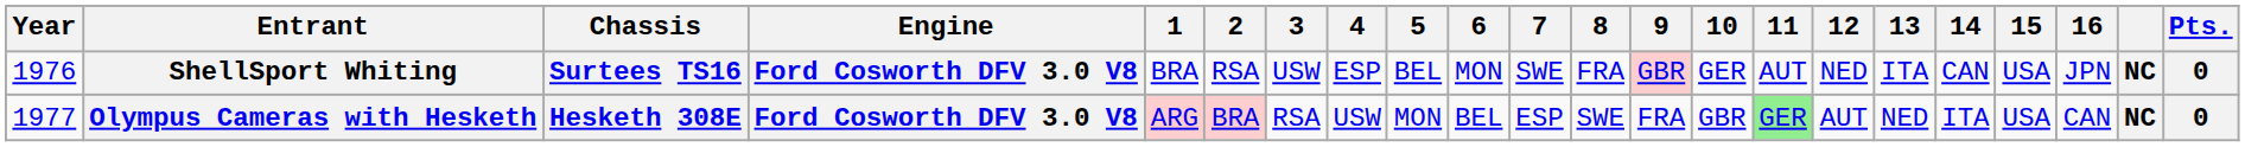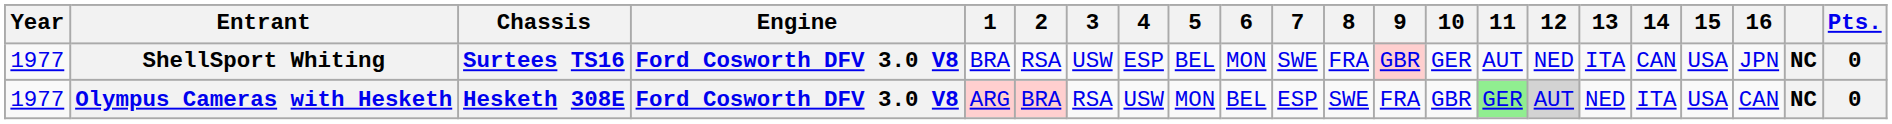ShellSport Whiting | Year: 1976 -> 1977
Olympus Cameras with Hesketh | 12: no background -> lightgrey background
